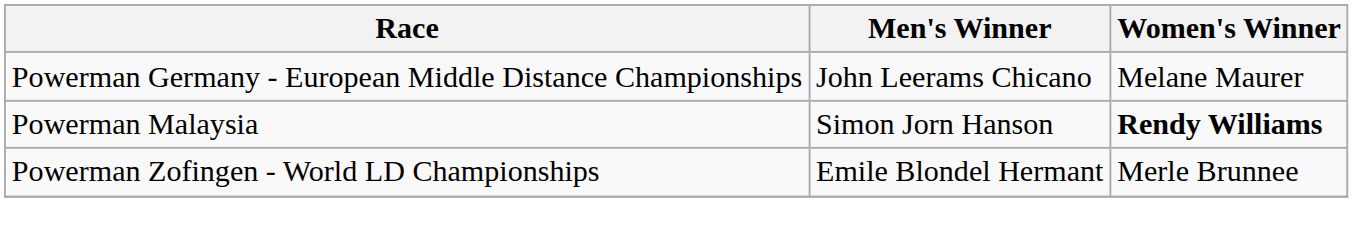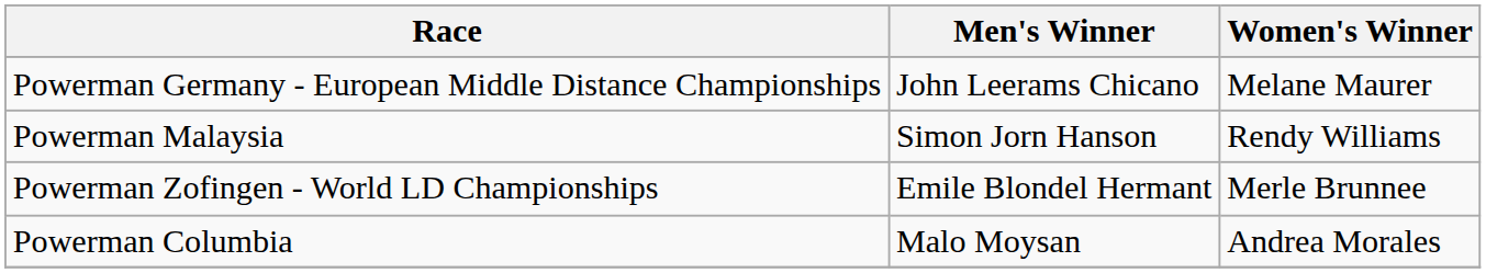Powerman Malaysia | Women's Winner: bold -> normal
+ row: Powerman Columbia | Malo Moysan | Andrea Morales
